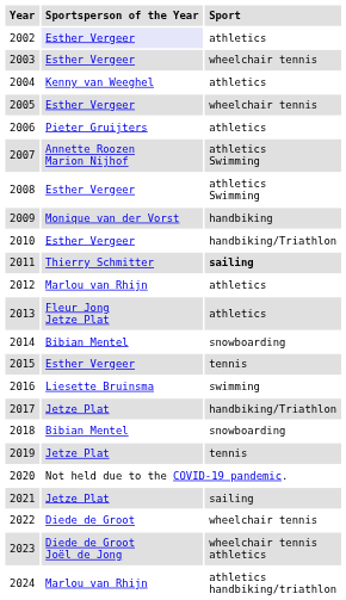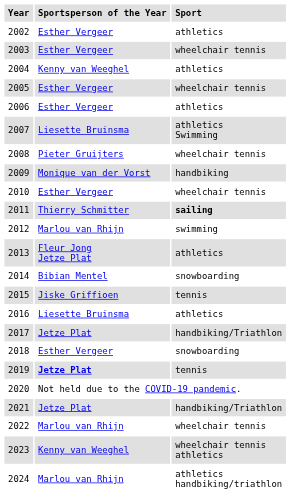2002 | Sportsperson of the Year: lavender background -> no background
2006 | Sportsperson of the Year: Pieter Gruijters -> Esther Vergeer
2007 | Sportsperson of the Year: Annette Roozen Marion Nijhof -> Liesette Bruinsma
2008 | Sportsperson of the Year: Esther Vergeer -> Pieter Gruijters
2008 | Sport: athletics Swimming -> wheelchair tennis
2010 | Sport: handbiking/Triathlon -> wheelchair tennis
2012 | Sport: athletics -> swimming
2015 | Sportsperson of the Year: Esther Vergeer -> Jiske Griffioen
2016 | Sport: swimming -> athletics
2018 | Sportsperson of the Year: Bibian Mentel -> Esther Vergeer
2019 | Sportsperson of the Year: normal -> bold
2021 | Sport: sailing -> handbiking/Triathlon
2022 | Sportsperson of the Year: Diede de Groot -> Marlou van Rhijn
2023 | Sportsperson of the Year: Diede de Groot Joël de Jong -> Kenny van Weeghel
